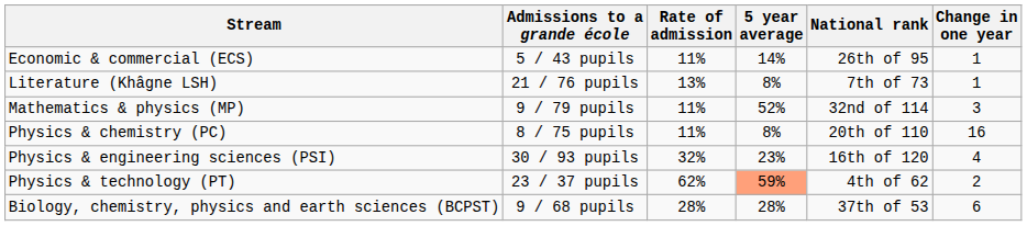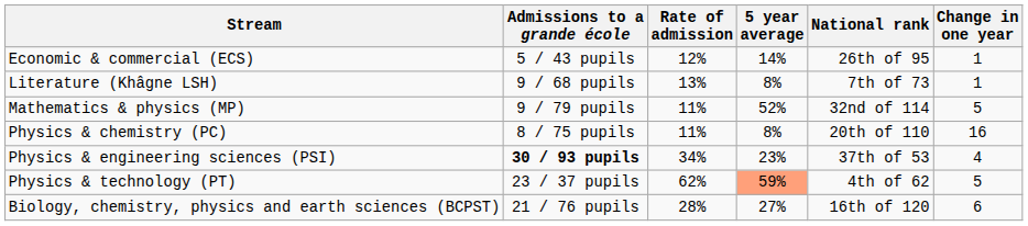Economic & commercial (ECS) | Rate of admission: 11% -> 12%
Literature (Khâgne LSH) | Admissions to a grande école: 21 / 76 pupils -> 9 / 68 pupils
Mathematics & physics (MP) | Change in one year: 3 -> 5
Physics & engineering sciences (PSI) | Admissions to a grande école: normal -> bold
Physics & engineering sciences (PSI) | Rate of admission: 32% -> 34%
Physics & engineering sciences (PSI) | National rank: 16th of 120 -> 37th of 53
Physics & technology (PT) | Change in one year: 2 -> 5
Biology, chemistry, physics and earth sciences (BCPST) | Admissions to a grande école: 9 / 68 pupils -> 21 / 76 pupils
Biology, chemistry, physics and earth sciences (BCPST) | 5 year average: 28% -> 27%
Biology, chemistry, physics and earth sciences (BCPST) | National rank: 37th of 53 -> 16th of 120
